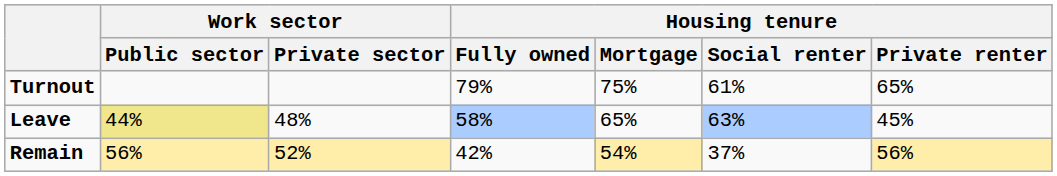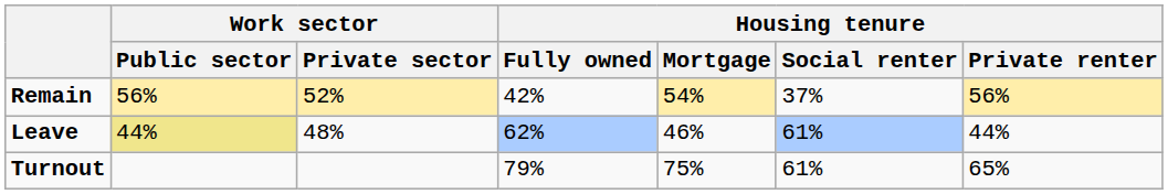rows swapped: Remain <-> Turnout
Leave | Housing tenure / Fully owned: 58% -> 62%
Leave | Housing tenure / Mortgage: 65% -> 46%
Leave | Housing tenure / Social renter: 63% -> 61%
Leave | Housing tenure / Private renter: 45% -> 44%
